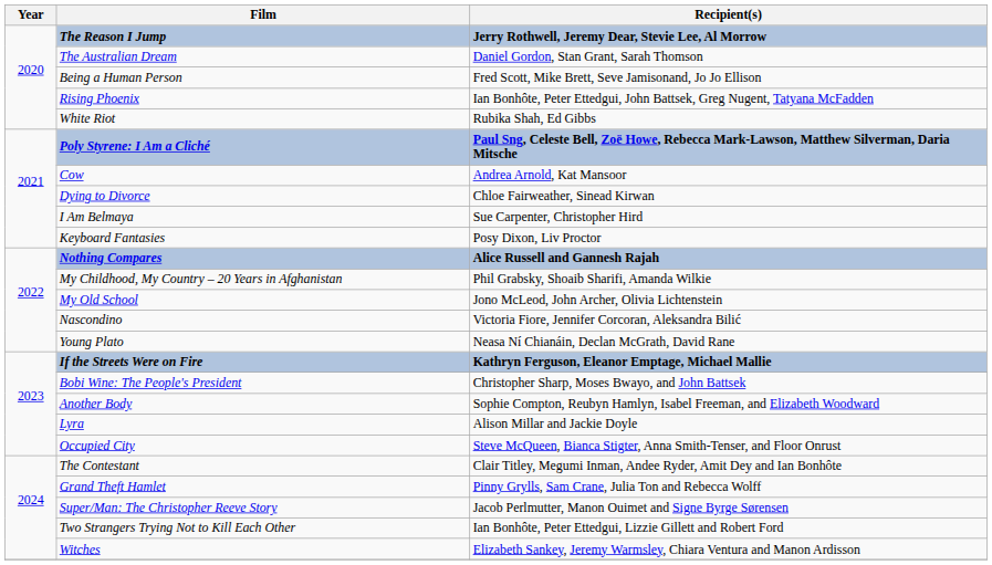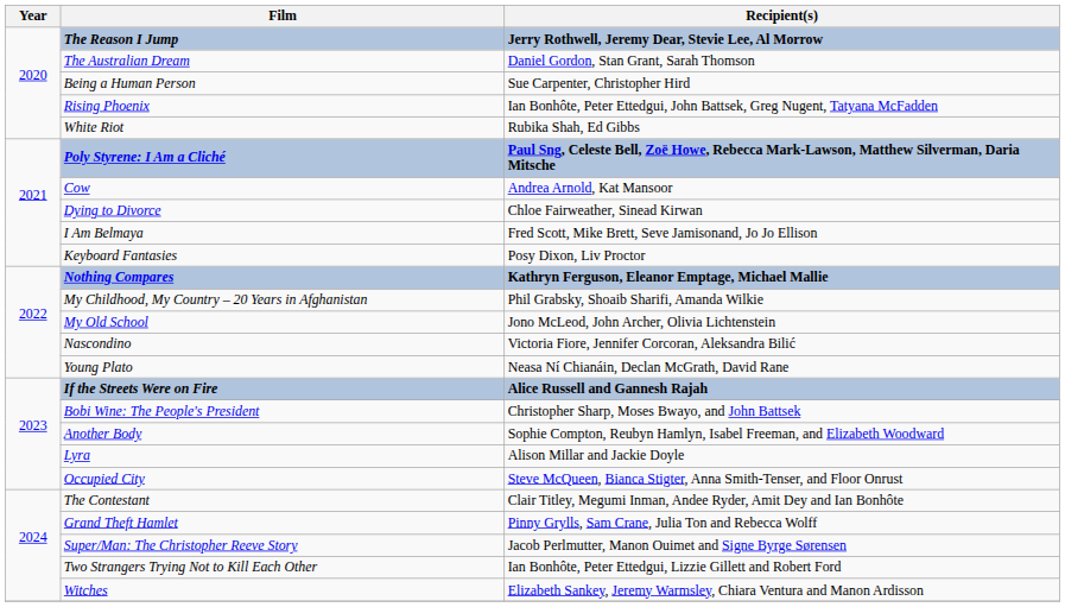Being a Human Person | Recipient(s): Fred Scott, Mike Brett, Seve Jamisonand, Jo Jo Ellison -> Sue Carpenter, Christopher Hird
I Am Belmaya | Recipient(s): Sue Carpenter, Christopher Hird -> Fred Scott, Mike Brett, Seve Jamisonand, Jo Jo Ellison
Nothing Compares | Recipient(s): Alice Russell and Gannesh Rajah -> Kathryn Ferguson, Eleanor Emptage, Michael Mallie
If the Streets Were on Fire | Recipient(s): Kathryn Ferguson, Eleanor Emptage, Michael Mallie -> Alice Russell and Gannesh Rajah
